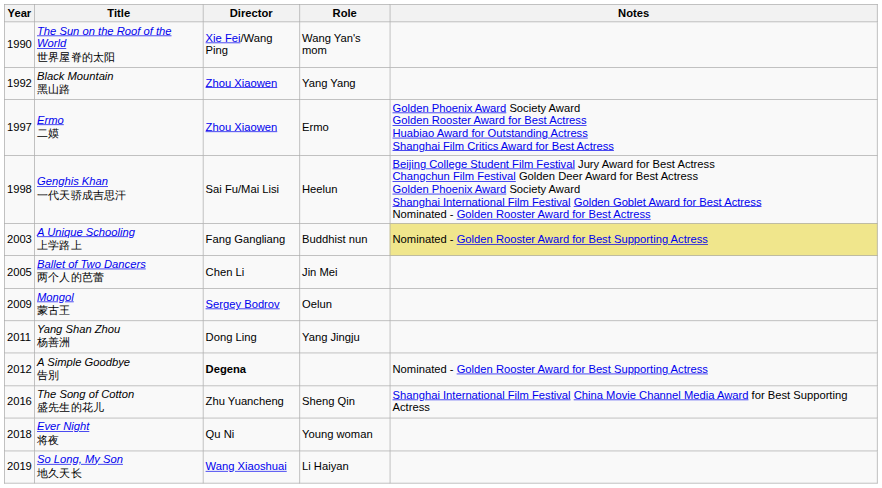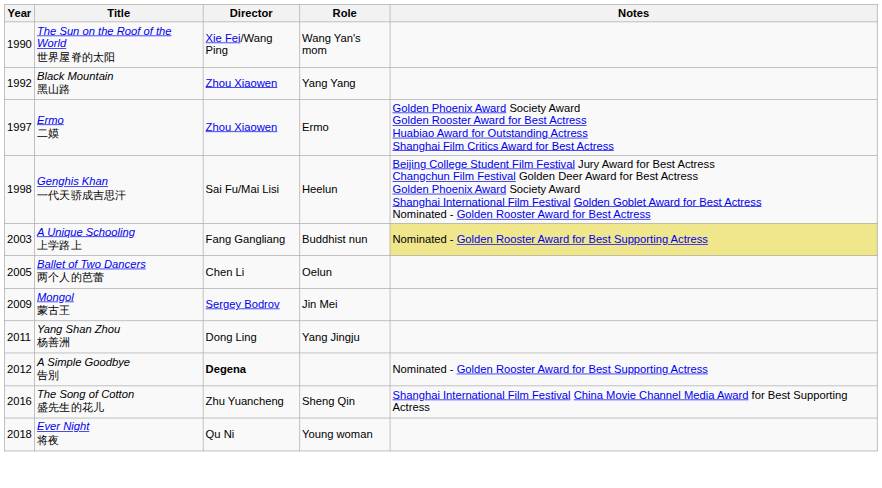Ballet of Two Dancers 两个人的芭蕾 | Role: Jin Mei -> Oelun
Mongol 蒙古王 | Role: Oelun -> Jin Mei
- row: 2019 | So Long, My Son 地久天长 | Wang Xiaoshuai | Li Haiyan
